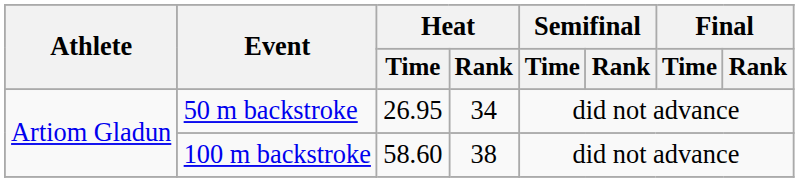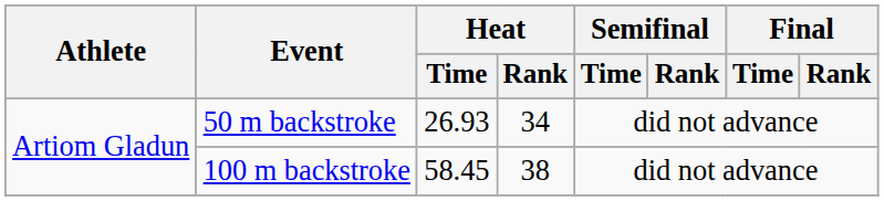50 m backstroke | Heat / Time: 26.95 -> 26.93
100 m backstroke | Heat / Time: 58.60 -> 58.45
